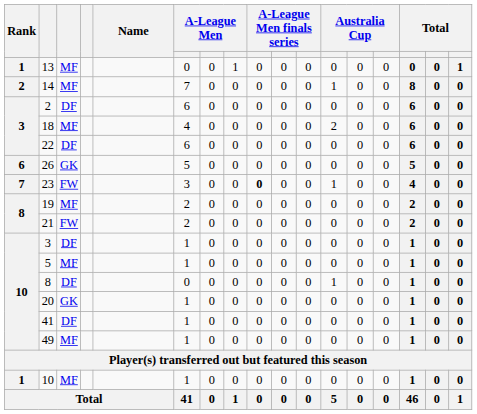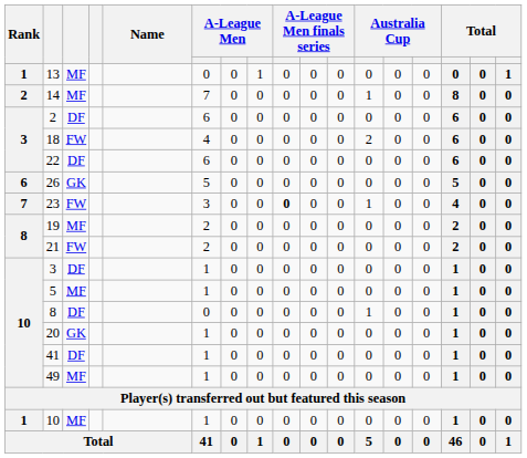18 | column 3: MF -> FW
